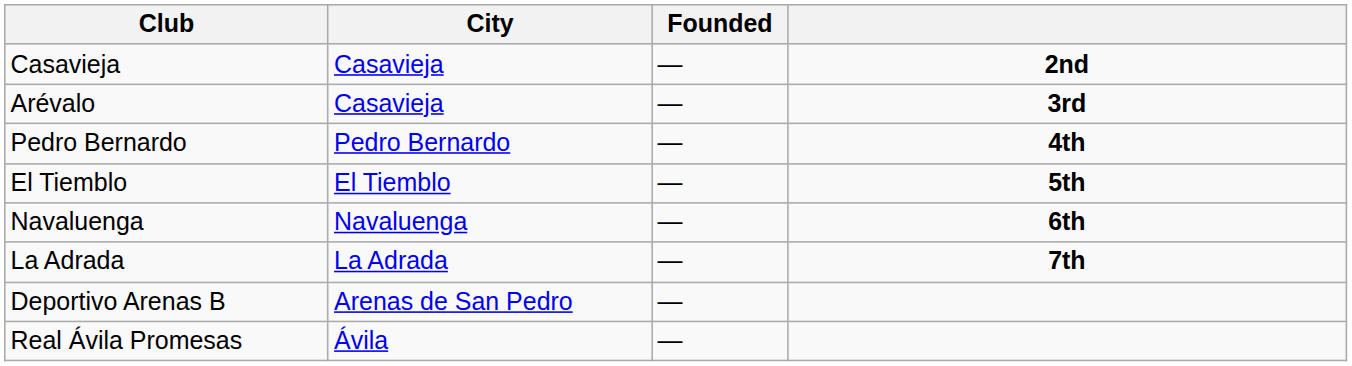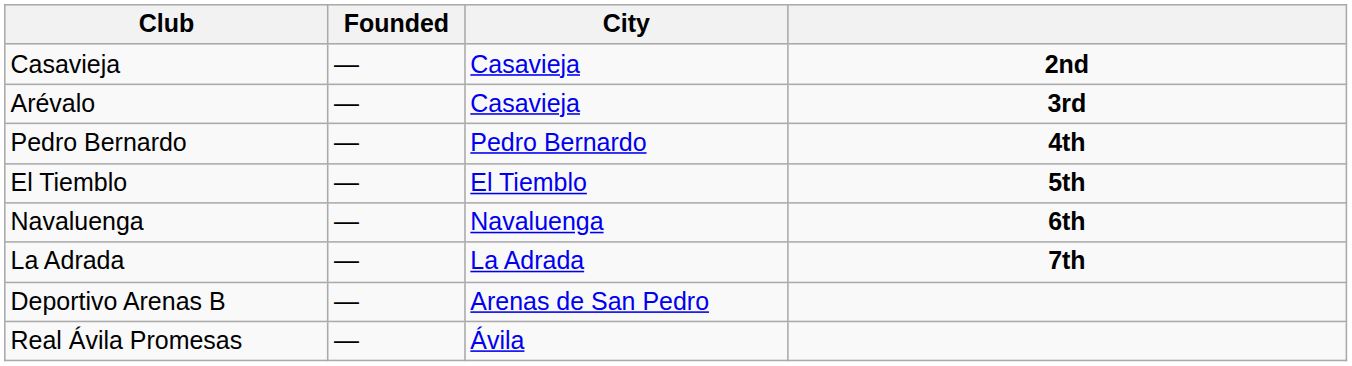columns swapped: City <-> Founded
